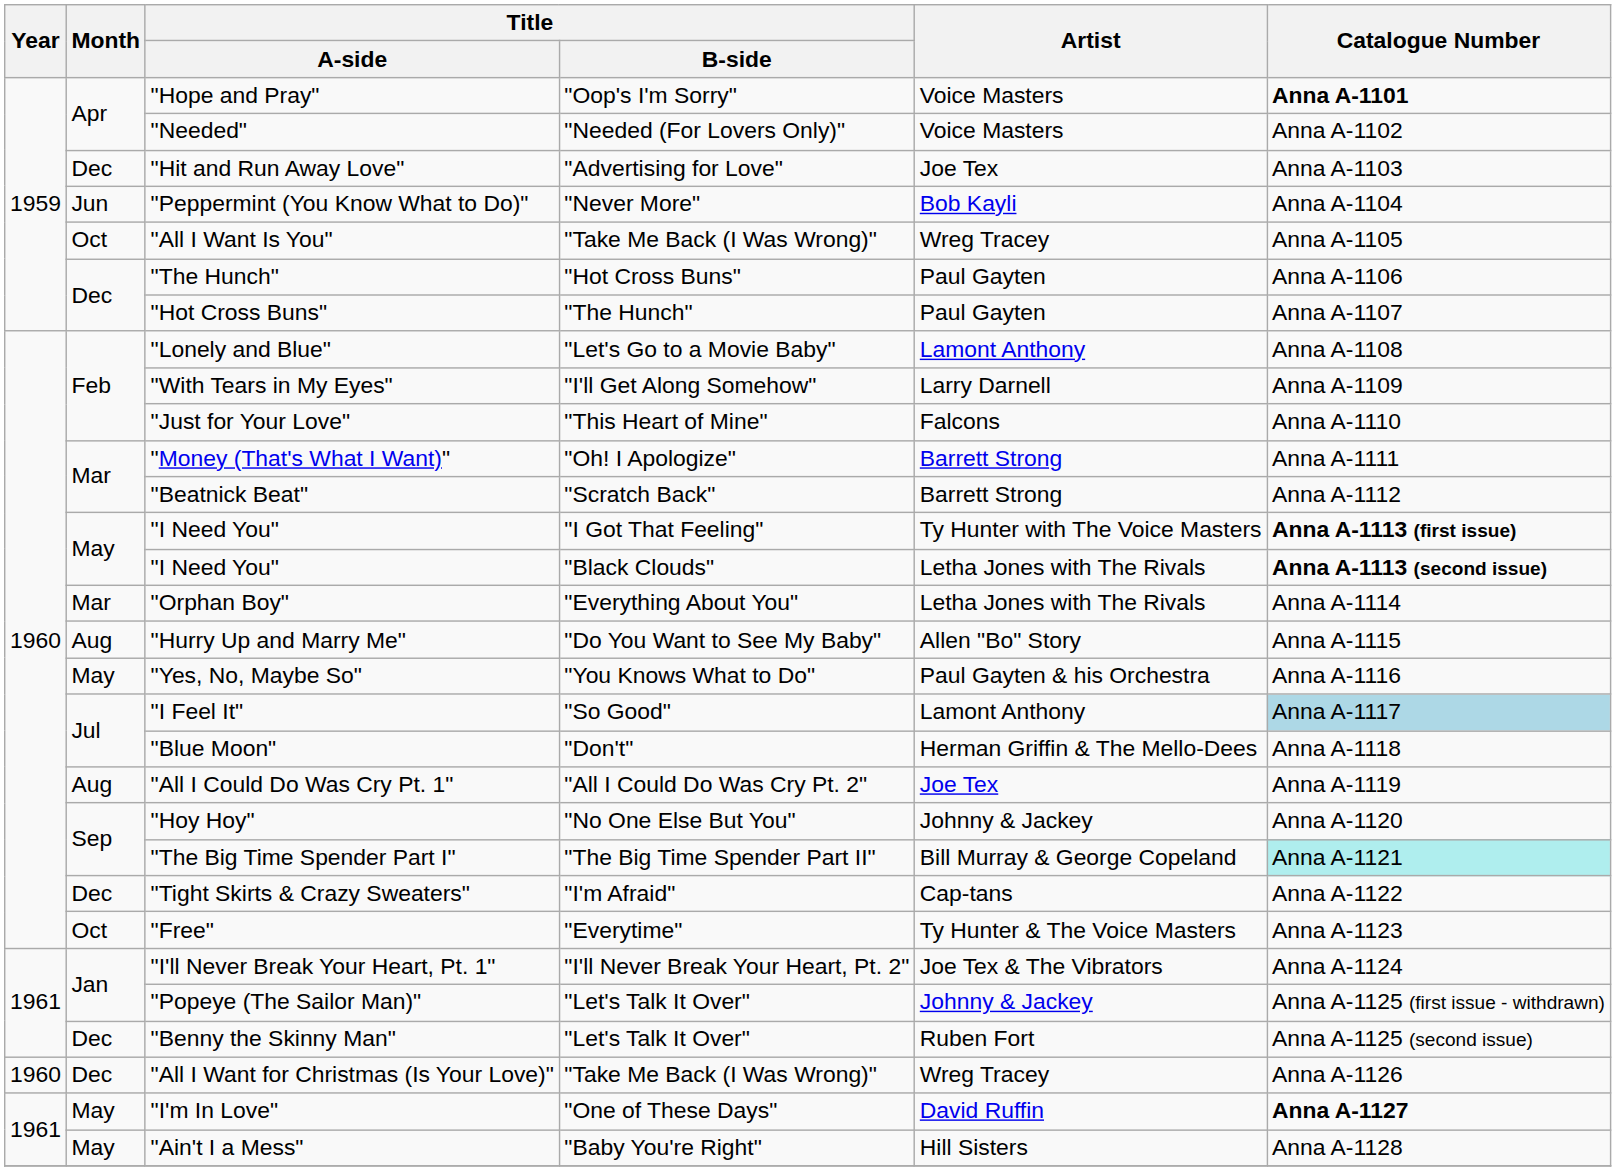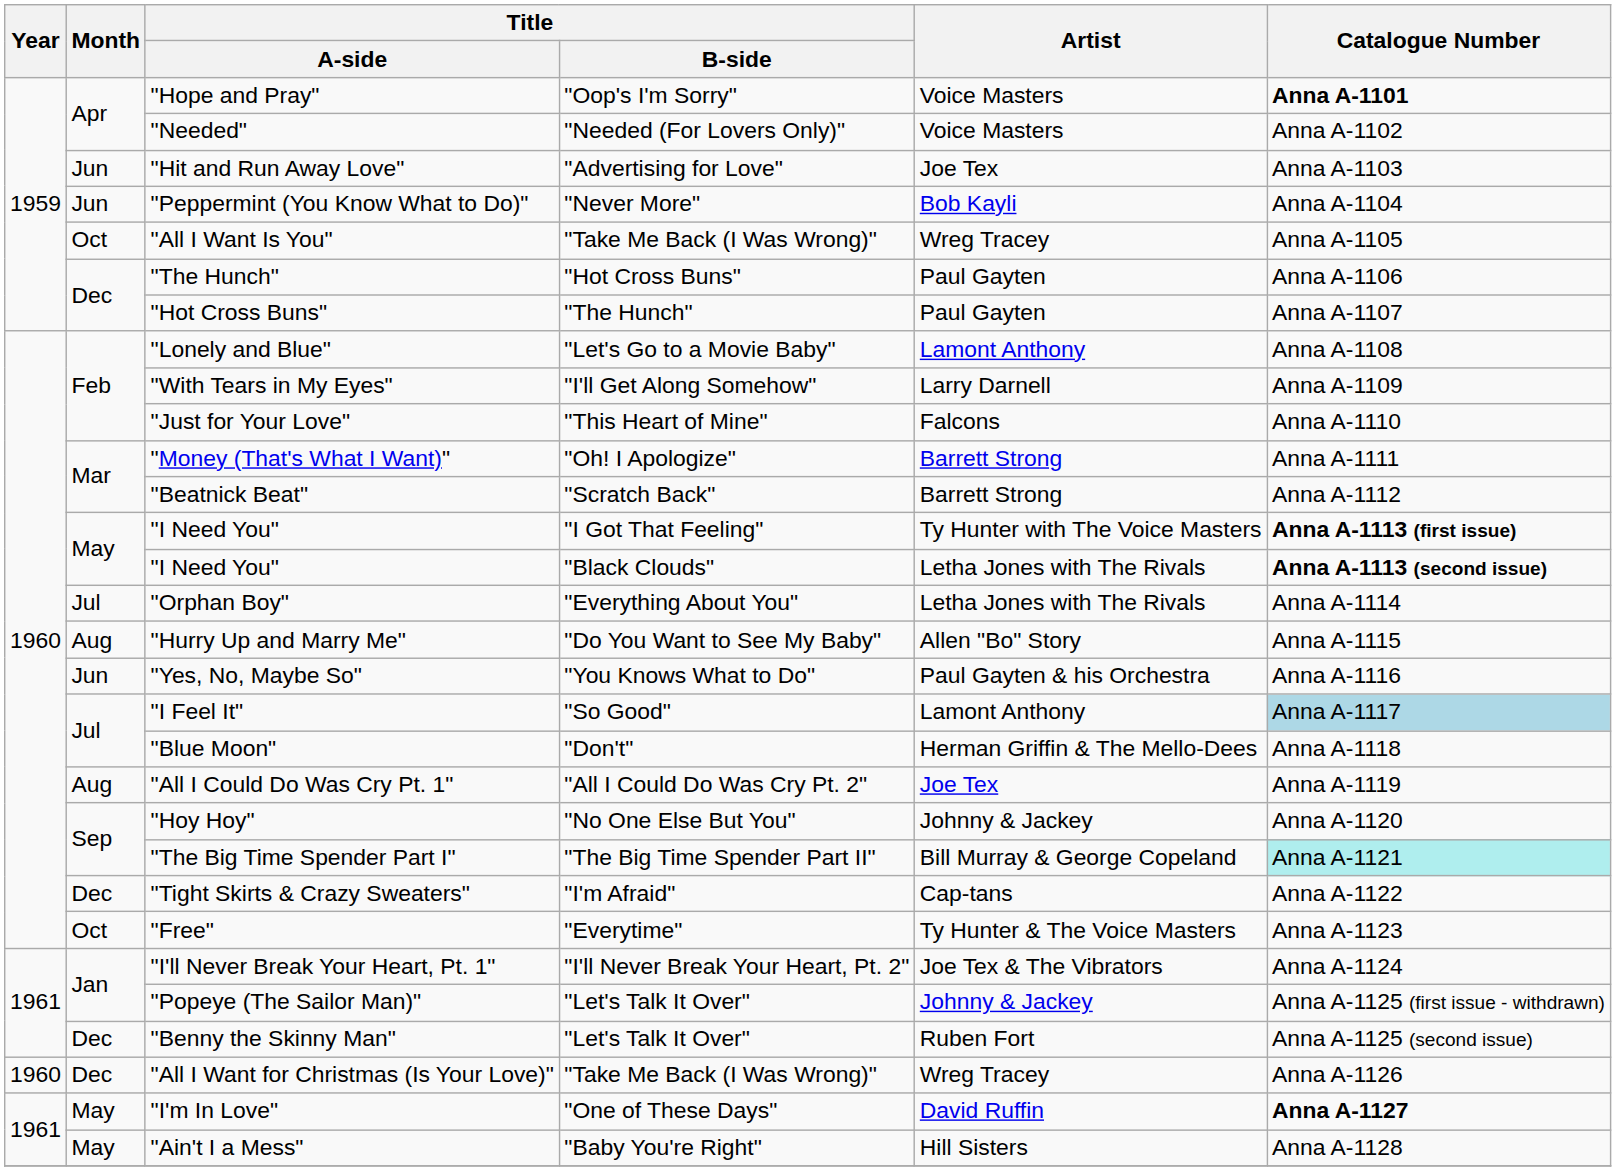"Hit and Run Away Love" | Month: Dec -> Jun
"Orphan Boy" | Month: Mar -> Jul
"Yes, No, Maybe So" | Month: May -> Jun
